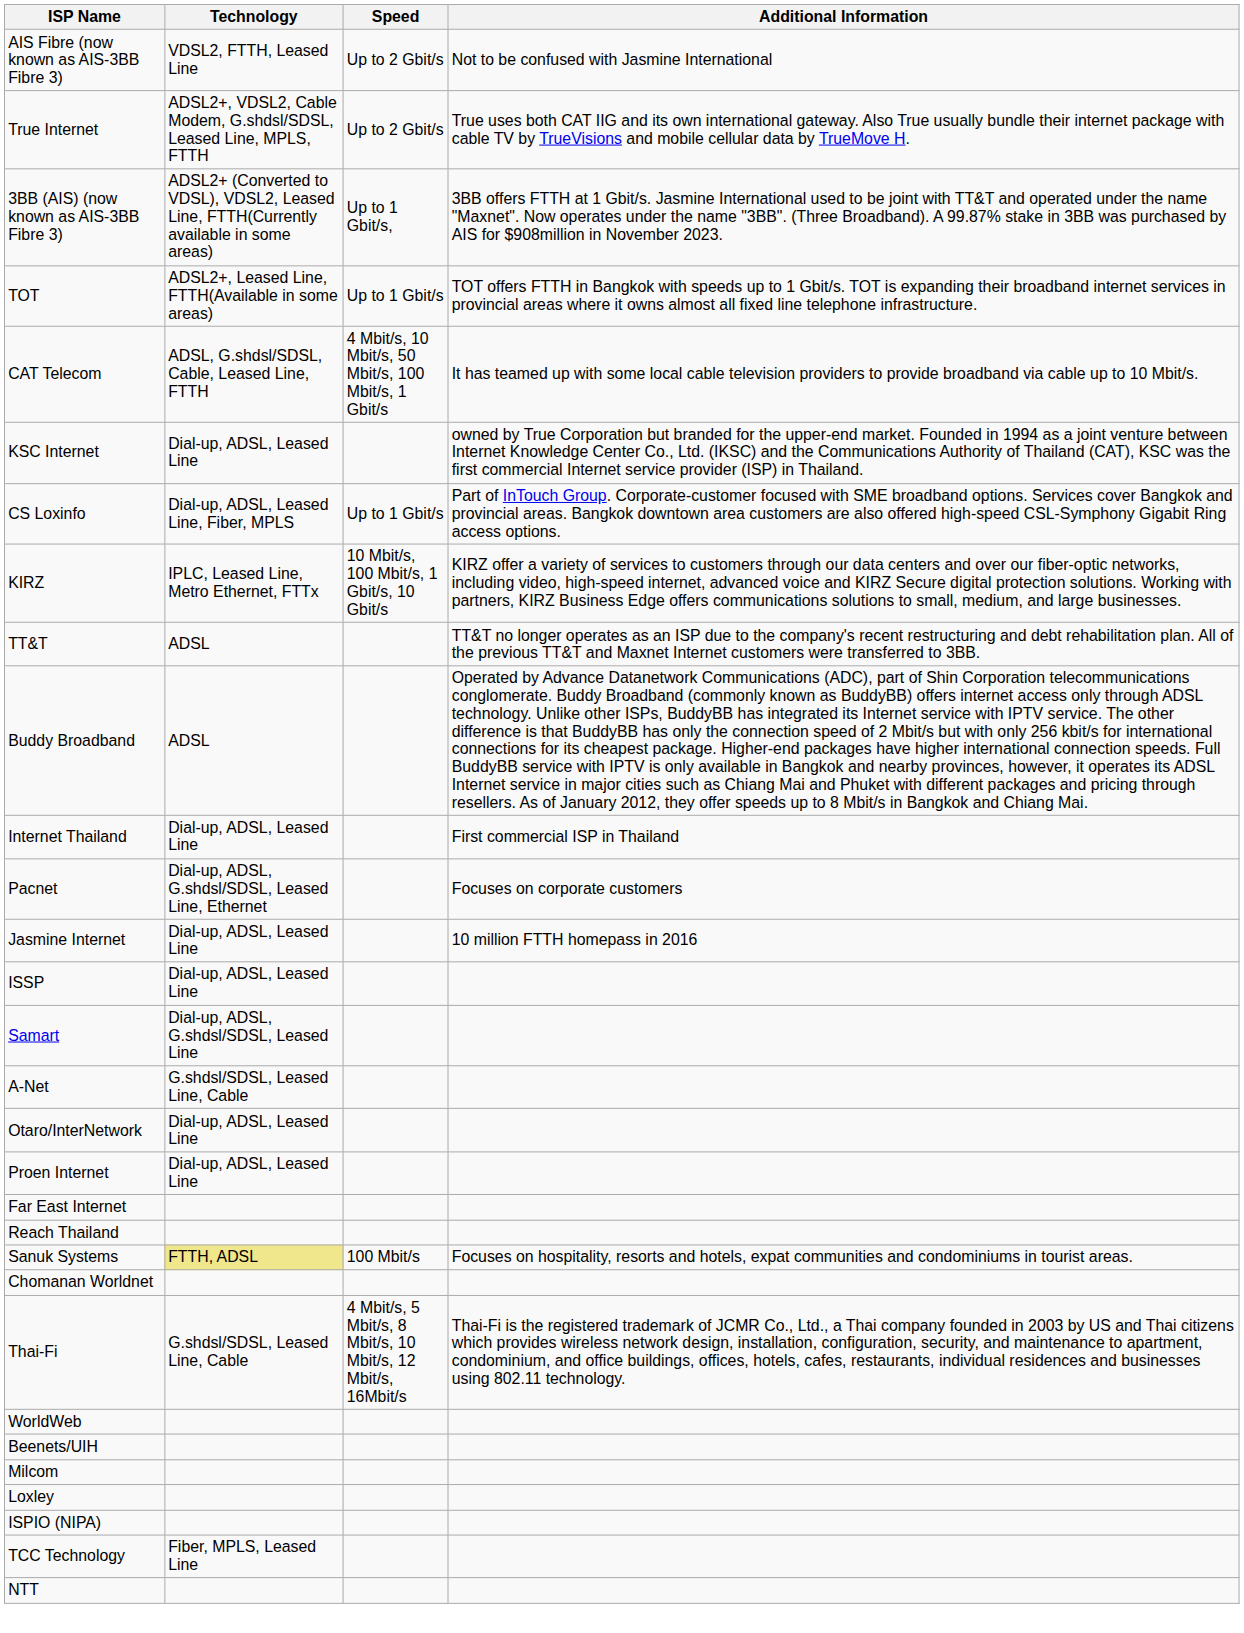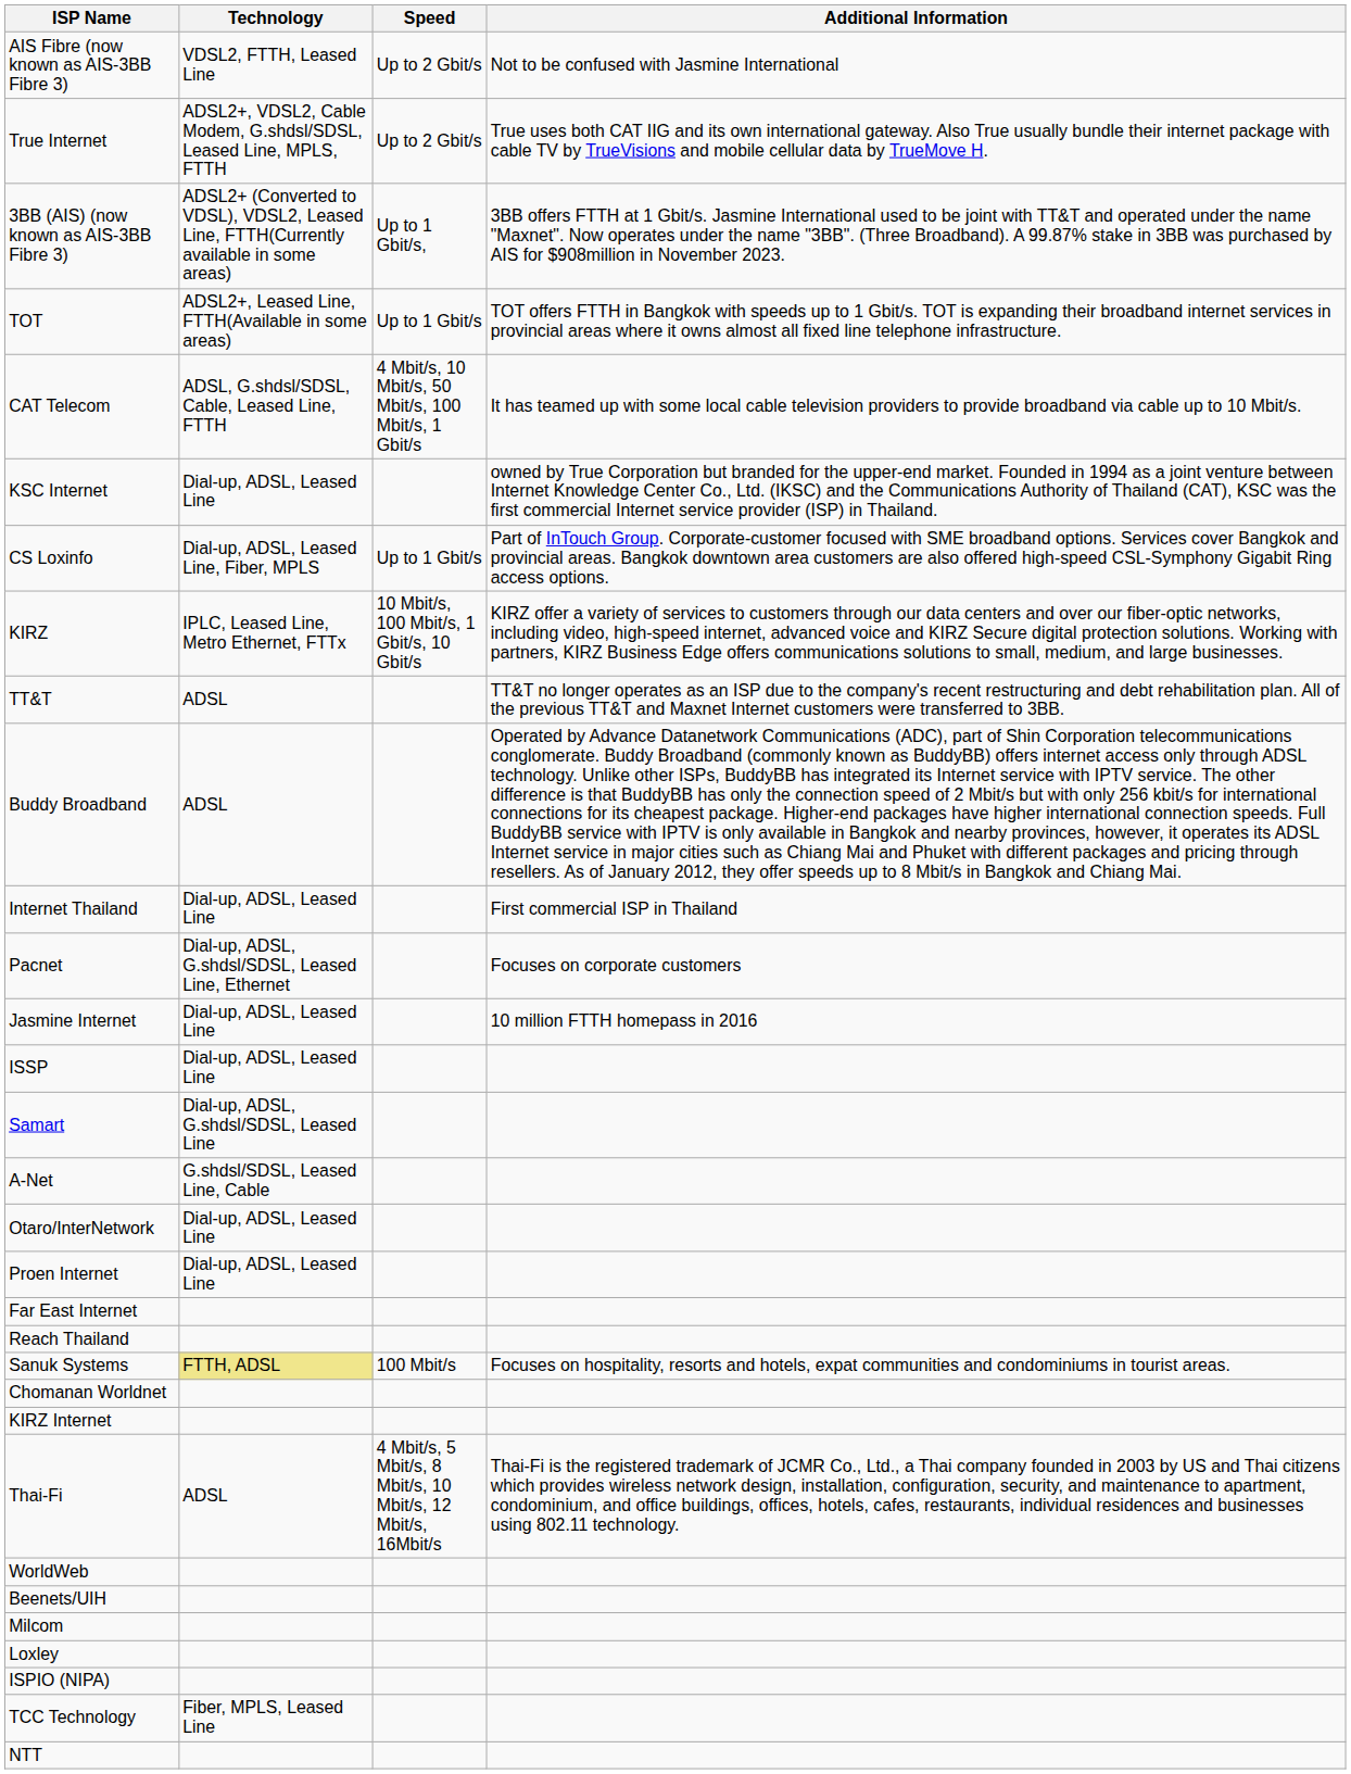+ row: KIRZ Internet
Thai-Fi | Technology: G.shdsl/SDSL, Leased Line, Cable -> ADSL
